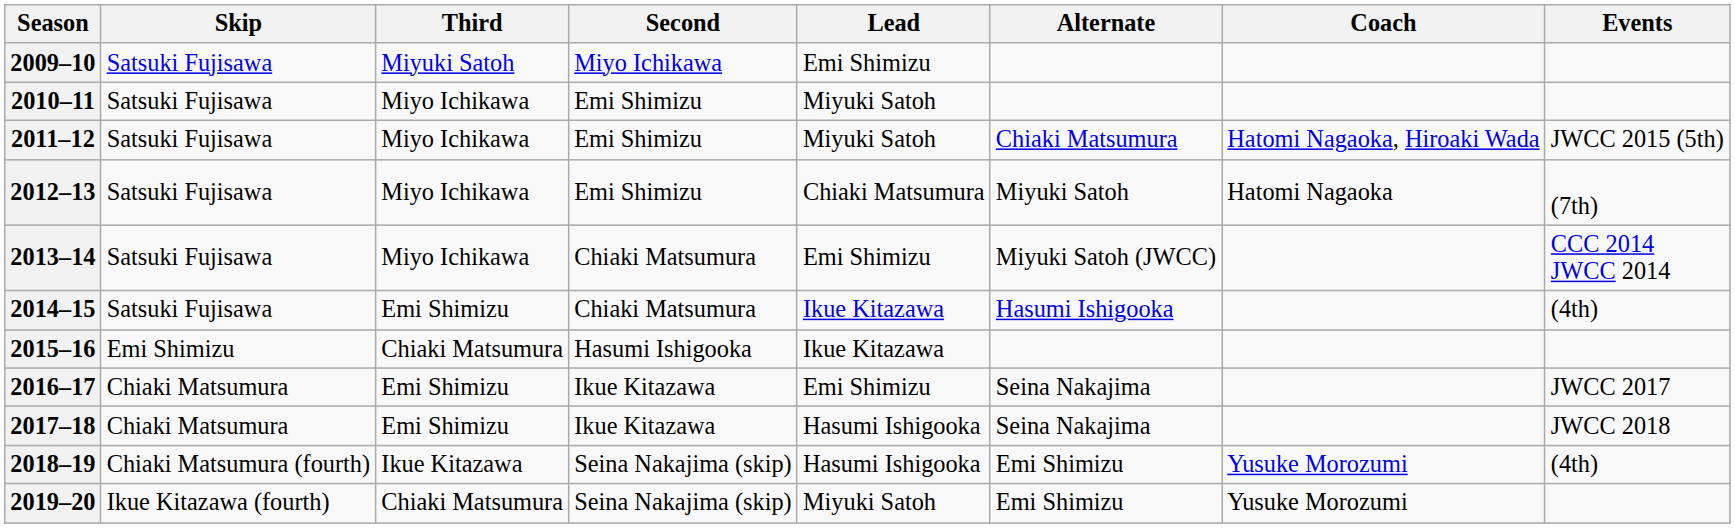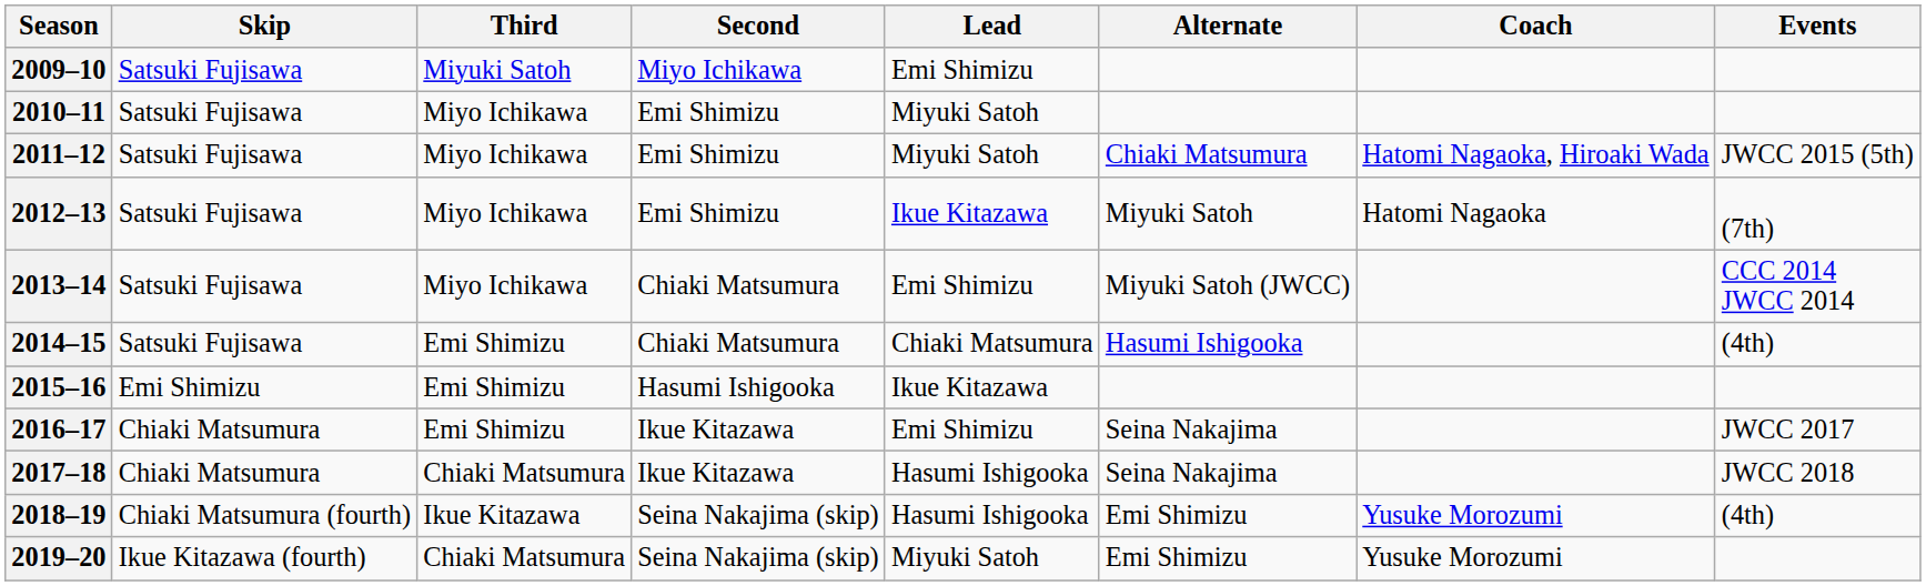2012–13 | Lead: Chiaki Matsumura -> Ikue Kitazawa
2014–15 | Lead: Ikue Kitazawa -> Chiaki Matsumura
2015–16 | Third: Chiaki Matsumura -> Emi Shimizu
2017–18 | Third: Emi Shimizu -> Chiaki Matsumura
